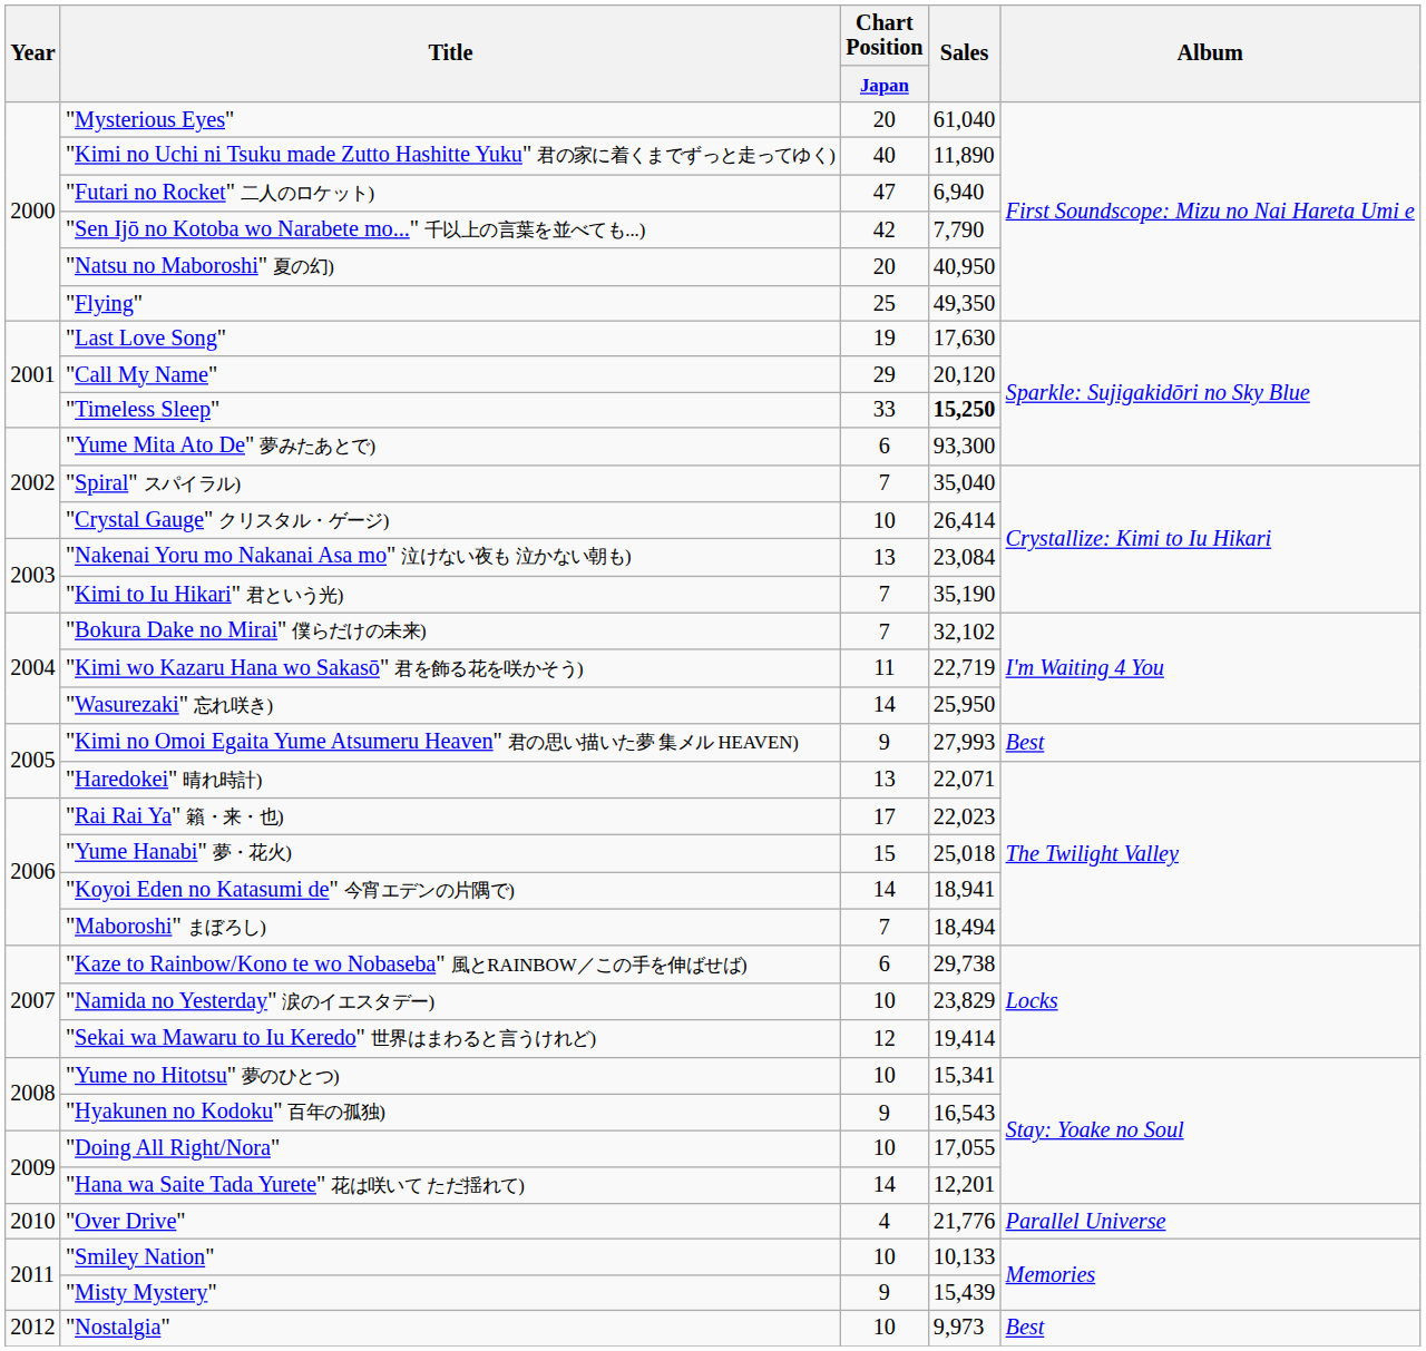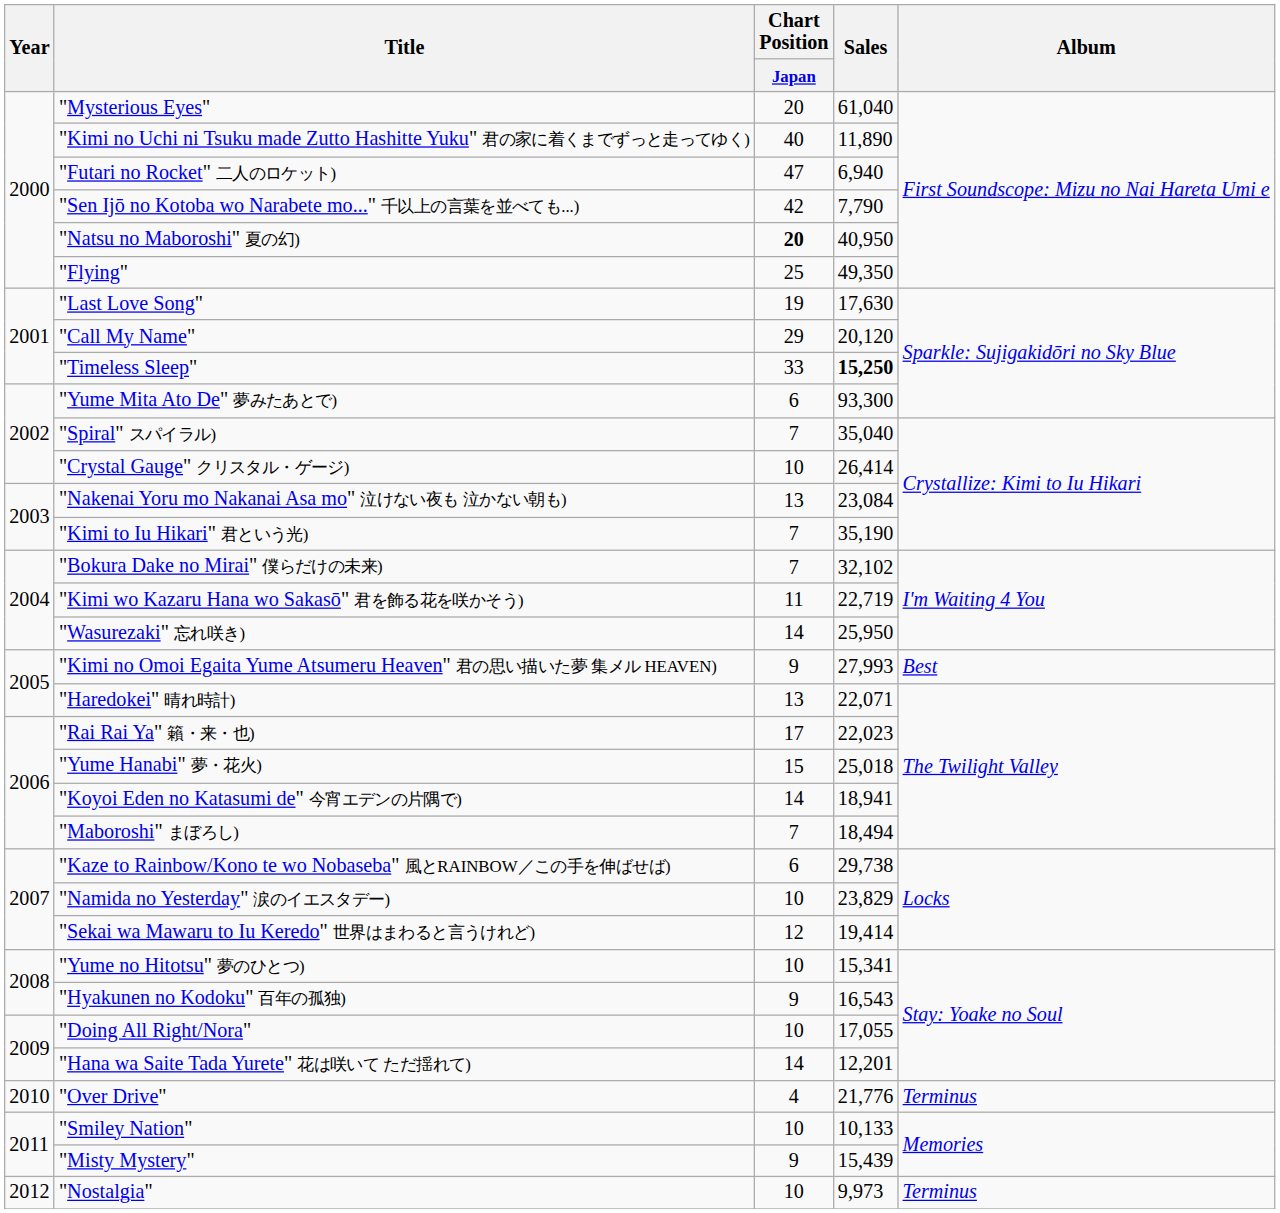"Natsu no Maboroshi" 夏の幻) | Chart Position / Japan: normal -> bold
"Over Drive" | Album: Parallel Universe -> Terminus
"Nostalgia" | Album: Best -> Terminus
